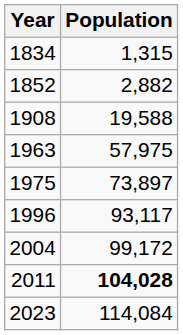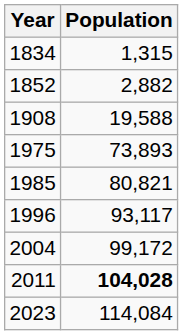- row: 1963 | 57,975
1975 | Population: 73,897 -> 73,893
+ row: 1985 | 80,821
